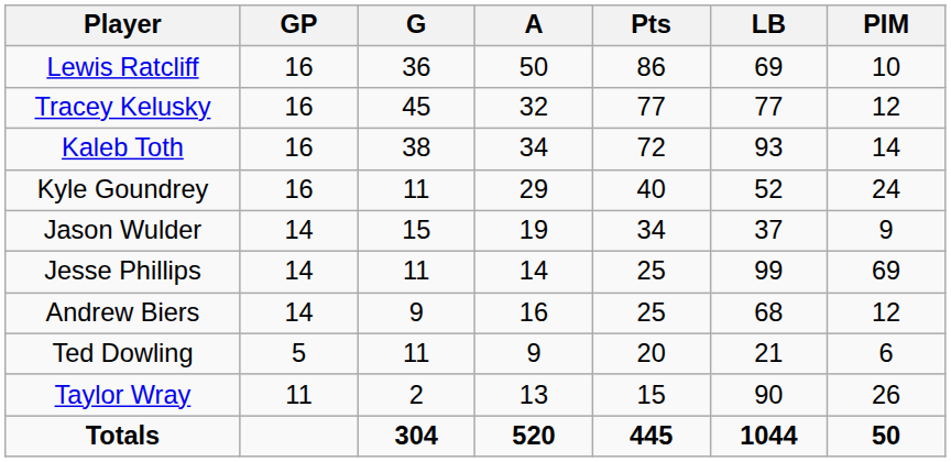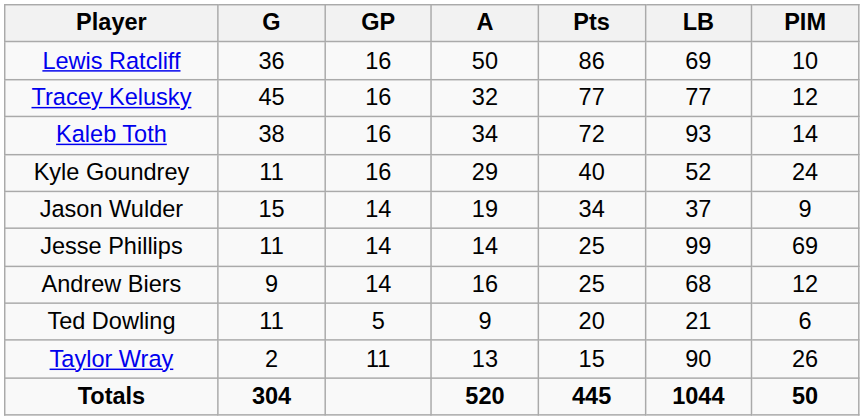columns swapped: GP <-> G
